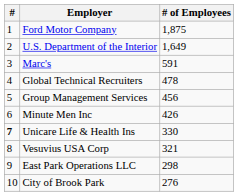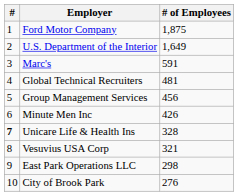Global Technical Recruiters | # of Employees: 478 -> 481
Unicare Life & Health Ins | # of Employees: 330 -> 328
